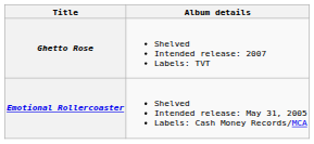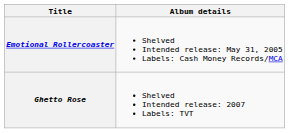rows swapped: Emotional Rollercoaster <-> Ghetto Rose
